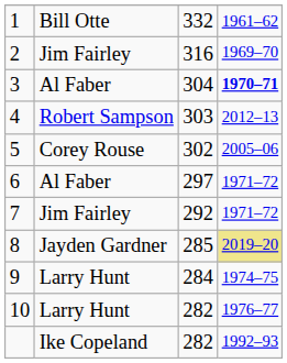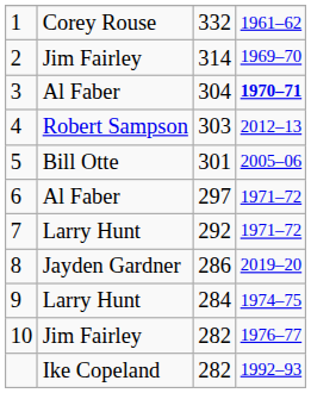1 | column 2: Bill Otte -> Corey Rouse
2 | column 3: 316 -> 314
5 | column 2: Corey Rouse -> Bill Otte
5 | column 3: 302 -> 301
7 | column 2: Jim Fairley -> Larry Hunt
8 | column 3: 285 -> 286
8 | column 4: khaki background -> no background
10 | column 2: Larry Hunt -> Jim Fairley
